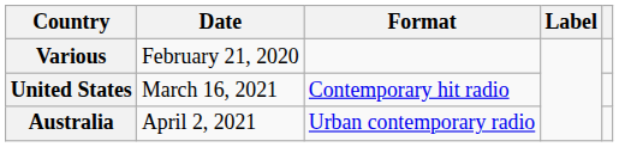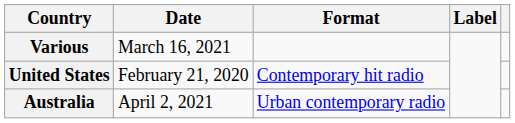Various | Date: February 21, 2020 -> March 16, 2021
United States | Date: March 16, 2021 -> February 21, 2020
